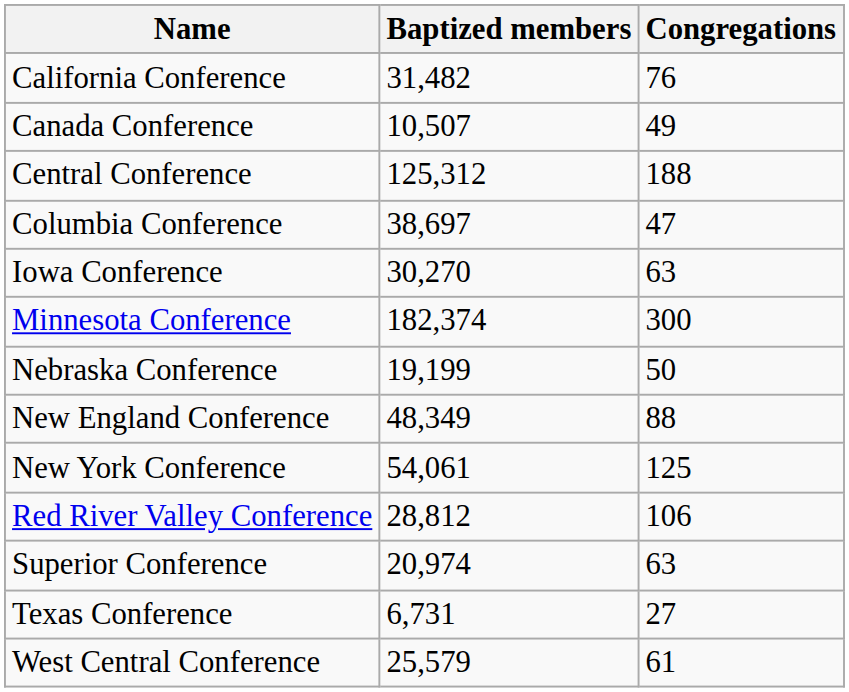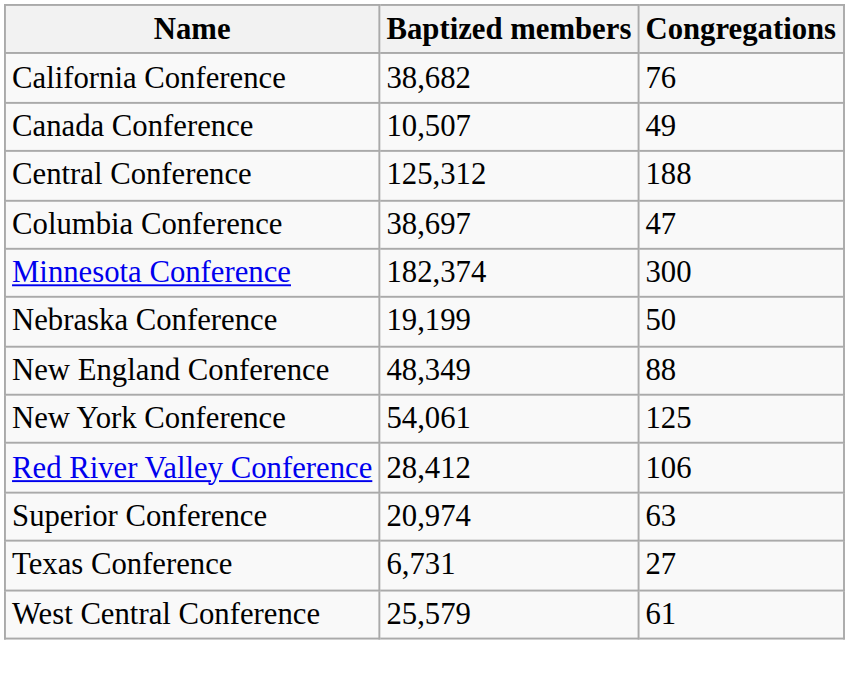California Conference | Baptized members: 31,482 -> 38,682
- row: Iowa Conference | 30,270 | 63
Red River Valley Conference | Baptized members: 28,812 -> 28,412
